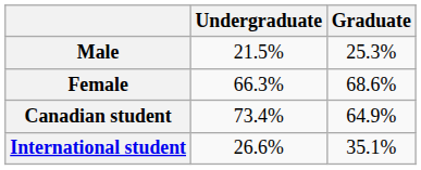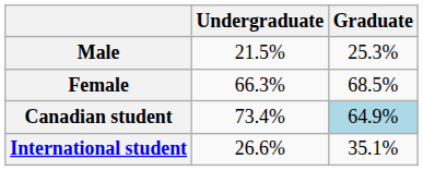Female | Graduate: 68.6% -> 68.5%
Canadian student | Graduate: no background -> lightblue background
